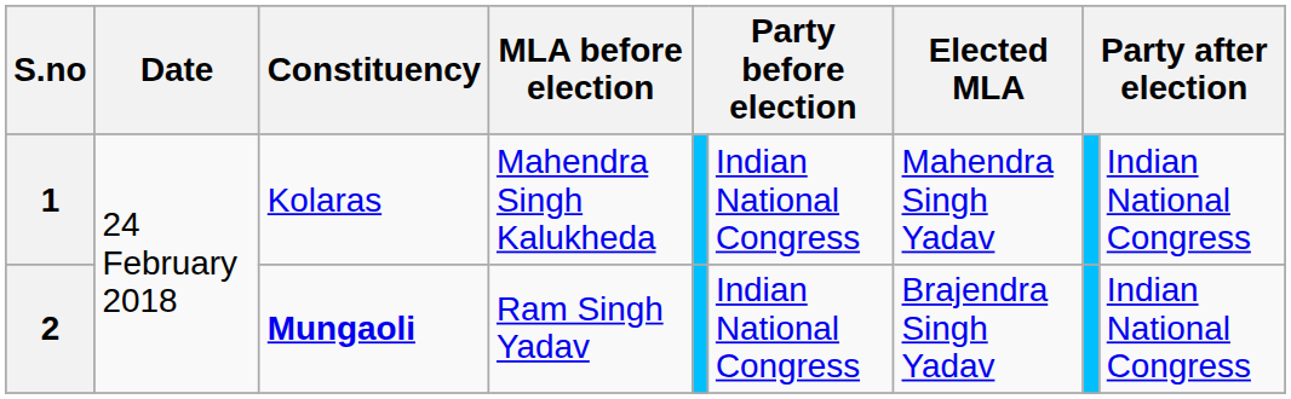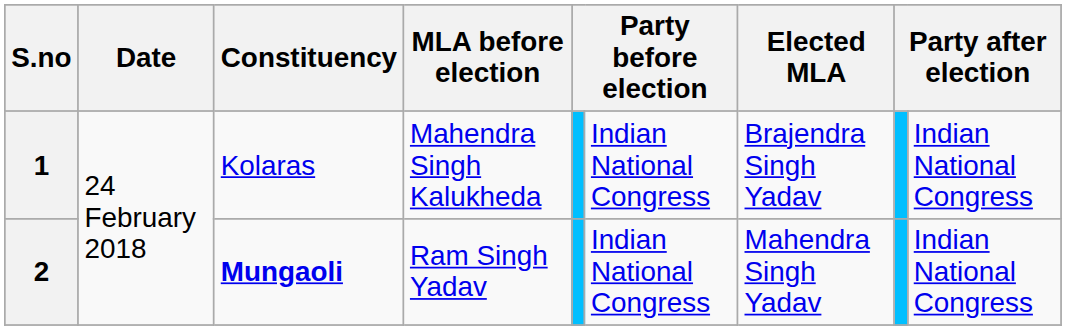1 | Elected MLA: Mahendra Singh Yadav -> Brajendra Singh Yadav
2 | Elected MLA: Brajendra Singh Yadav -> Mahendra Singh Yadav
